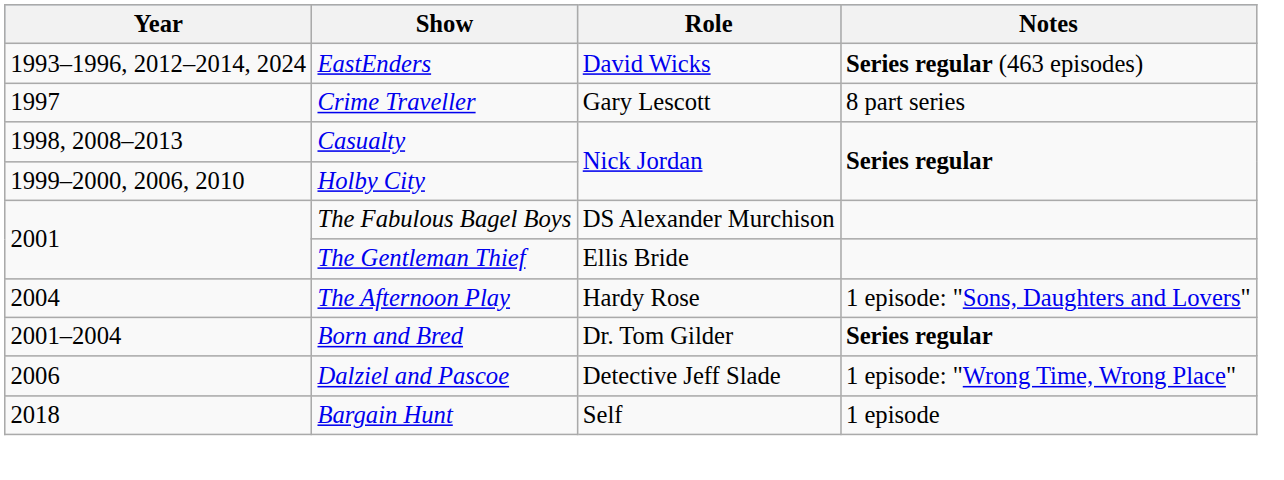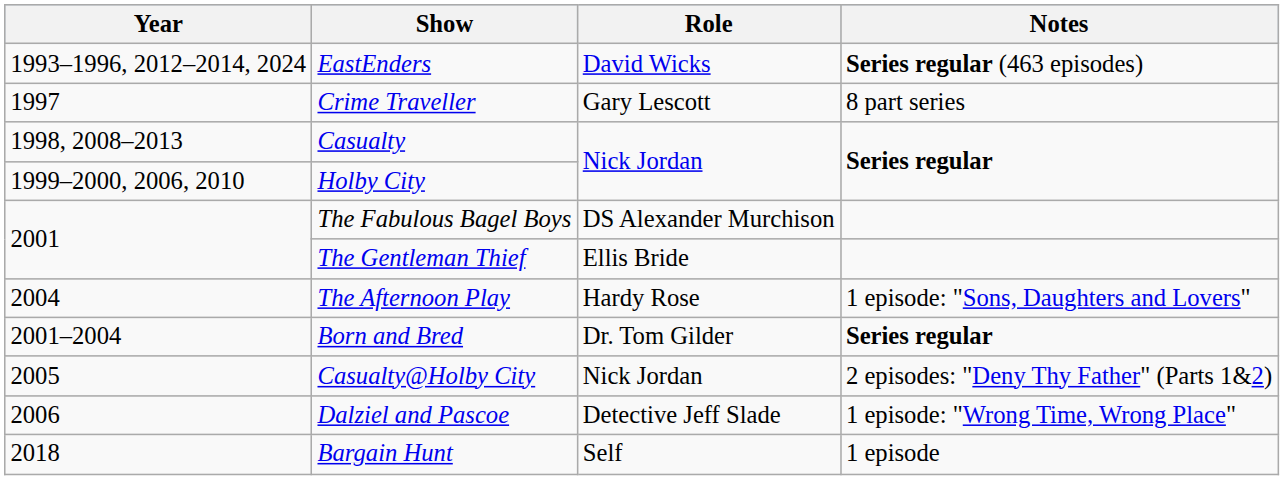+ row: 2005 | Casualty@Holby City | Nick Jordan | 2 episodes: "Deny Thy Father" (Parts 1&2)
